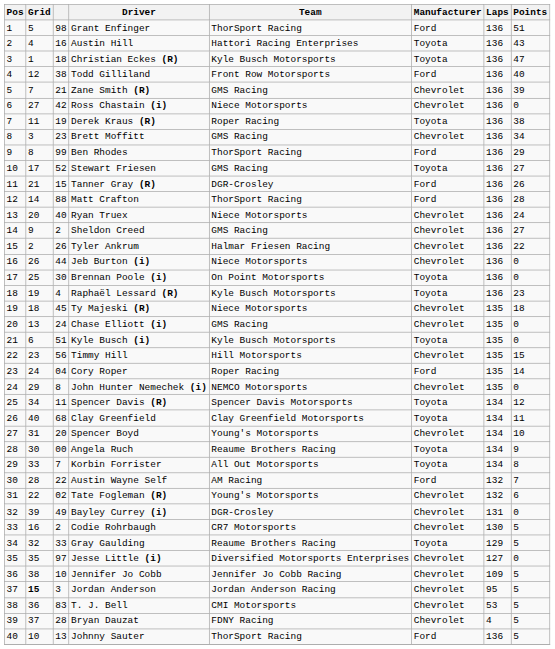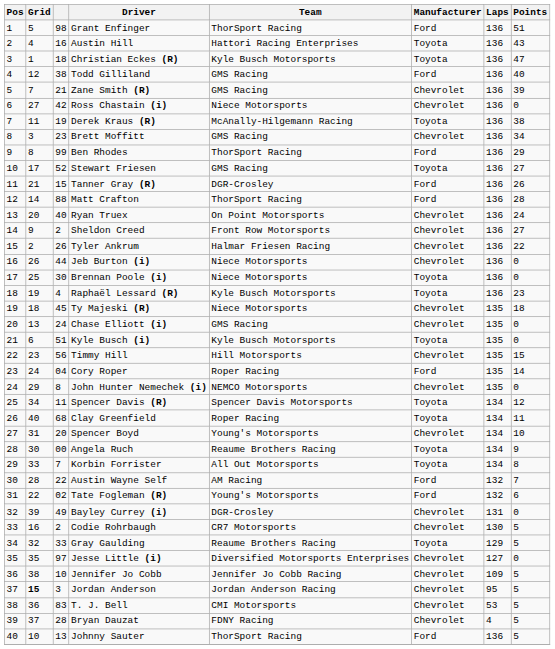Todd Gilliland | Team: Front Row Motorsports -> GMS Racing
Derek Kraus (R) | Team: Roper Racing -> McAnally-Hilgemann Racing
Ryan Truex | Team: Niece Motorsports -> On Point Motorsports
Sheldon Creed | Team: GMS Racing -> Front Row Motorsports
Brennan Poole (i) | Team: On Point Motorsports -> Niece Motorsports
Clay Greenfield | Team: Clay Greenfield Motorsports -> Roper Racing
Tate Fogleman (R) | Manufacturer: Chevrolet -> Ford
